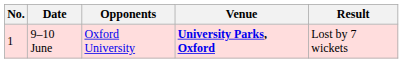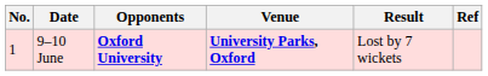+ column: Ref
9–10 June | Opponents: normal -> bold
